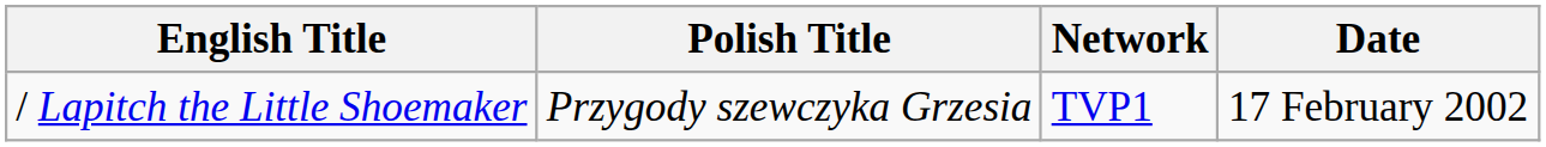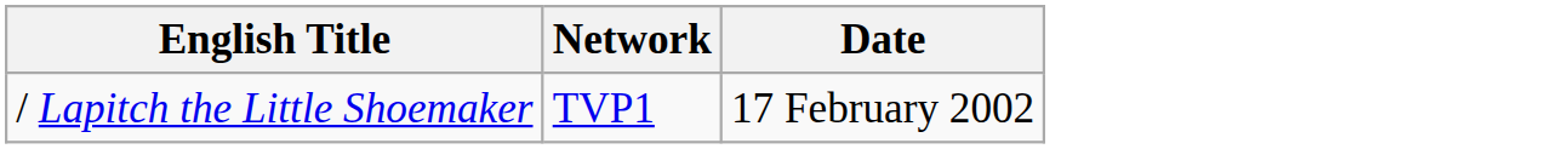- column: Polish Title | Przygody szewczyka Grzesia
